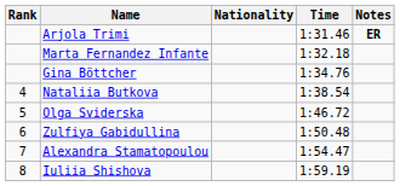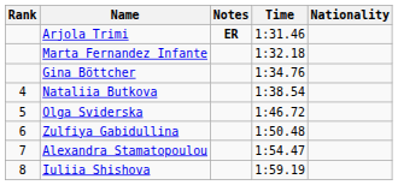columns swapped: Nationality <-> Notes
